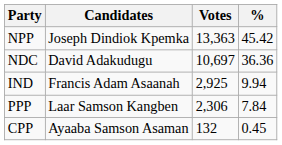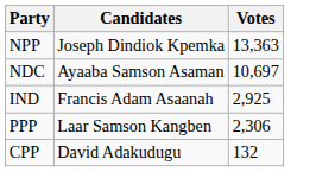- column: % | 45.42 | 36.36 | 9.94 | 7.84 | 0.45
NDC | Candidates: David Adakudugu -> Ayaaba Samson Asaman
CPP | Candidates: Ayaaba Samson Asaman -> David Adakudugu
